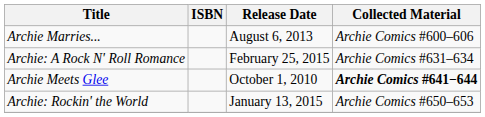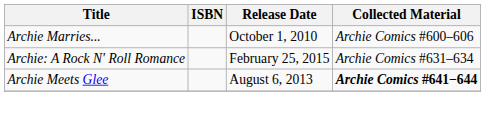Archie Marries... | Release Date: August 6, 2013 -> October 1, 2010
Archie Meets Glee | Release Date: October 1, 2010 -> August 6, 2013
- row: Archie: Rockin' the World | January 13, 2015 | Archie Comics #650–653
